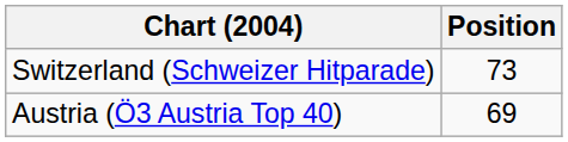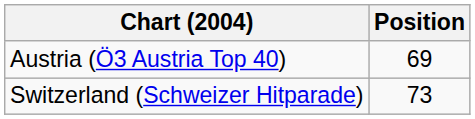rows swapped: Austria (Ö3 Austria Top 40) <-> Switzerland (Schweizer Hitparade)
